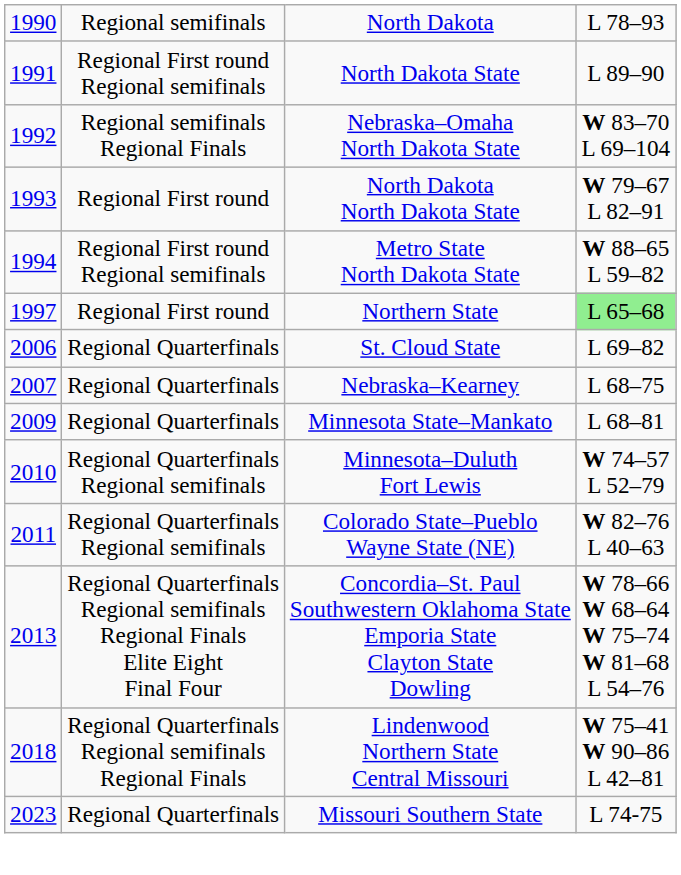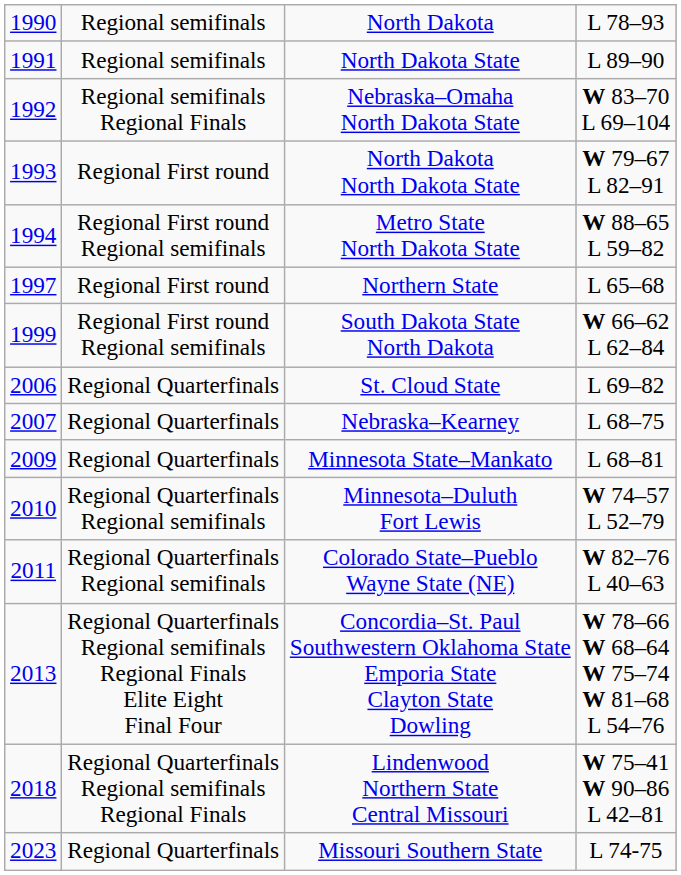North Dakota State | column 2: Regional First round Regional semifinals -> Regional semifinals
Northern State | column 4: lightgreen background -> no background
+ row: 1999 | Regional First round Regional semifinals | South Dakota State North Dakota | W 66–62 L 62–84
